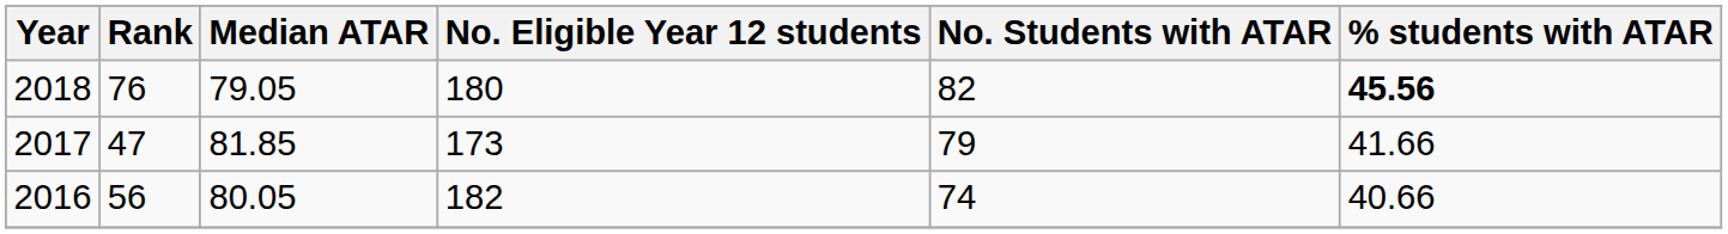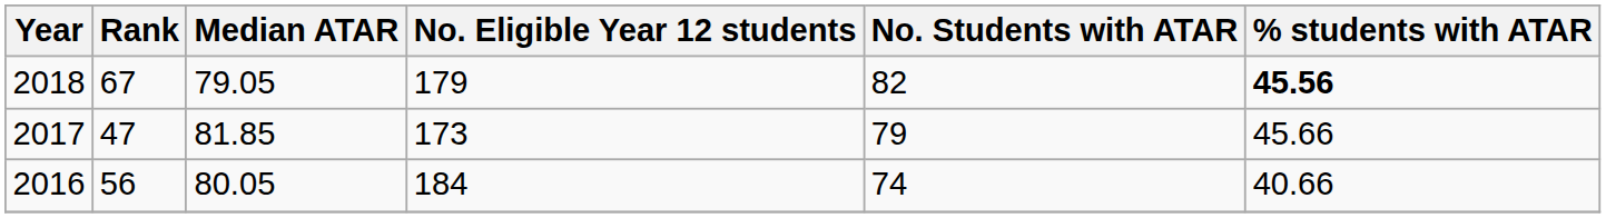2018 | Rank: 76 -> 67
2018 | No. Eligible Year 12 students: 180 -> 179
2017 | % students with ATAR: 41.66 -> 45.66
2016 | No. Eligible Year 12 students: 182 -> 184
